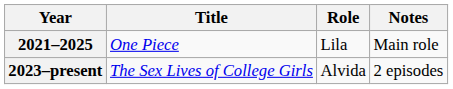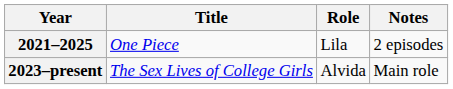2021–2025 | Notes: Main role -> 2 episodes
2023–present | Notes: 2 episodes -> Main role
